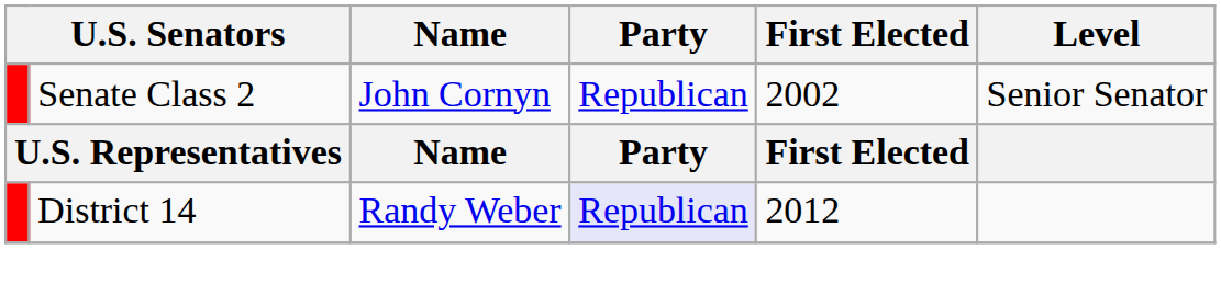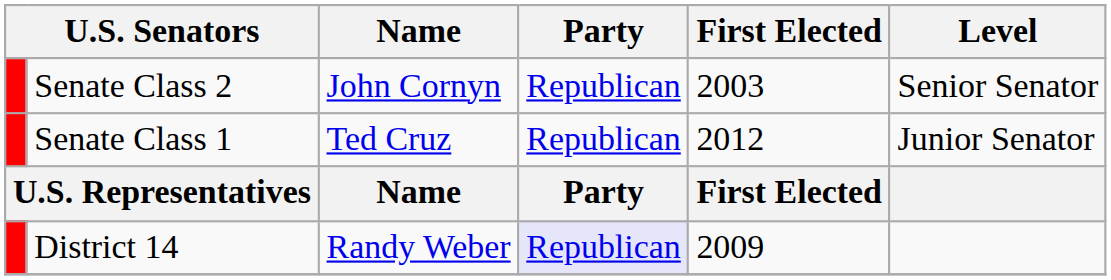Senate Class 2 | First Elected: 2002 -> 2003
+ row: Senate Class 1 | Ted Cruz | Republican | 2012 | Junior Senator
District 14 | First Elected: 2012 -> 2009
